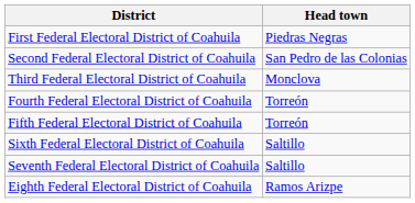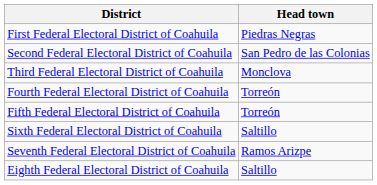Seventh Federal Electoral District of Coahuila | Head town: Saltillo -> Ramos Arizpe
Eighth Federal Electoral District of Coahuila | Head town: Ramos Arizpe -> Saltillo
